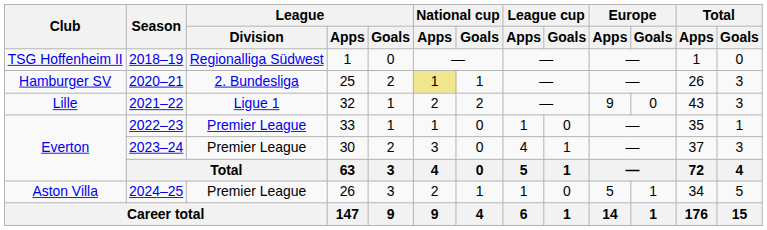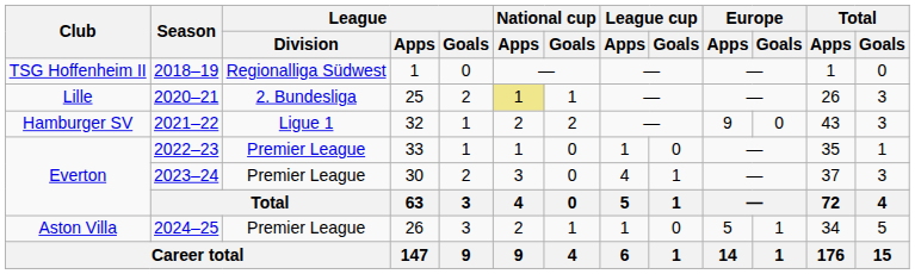2020–21 | Club: Hamburger SV -> Lille
2021–22 | Club: Lille -> Hamburger SV
